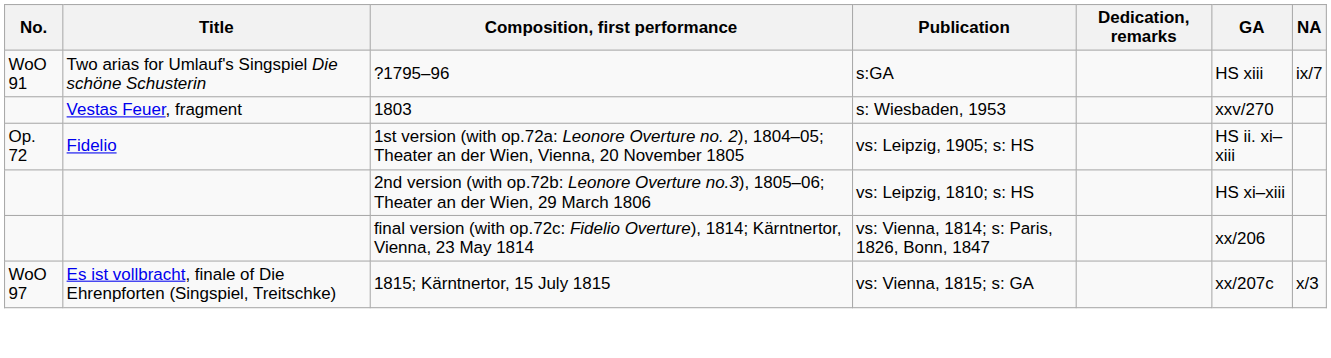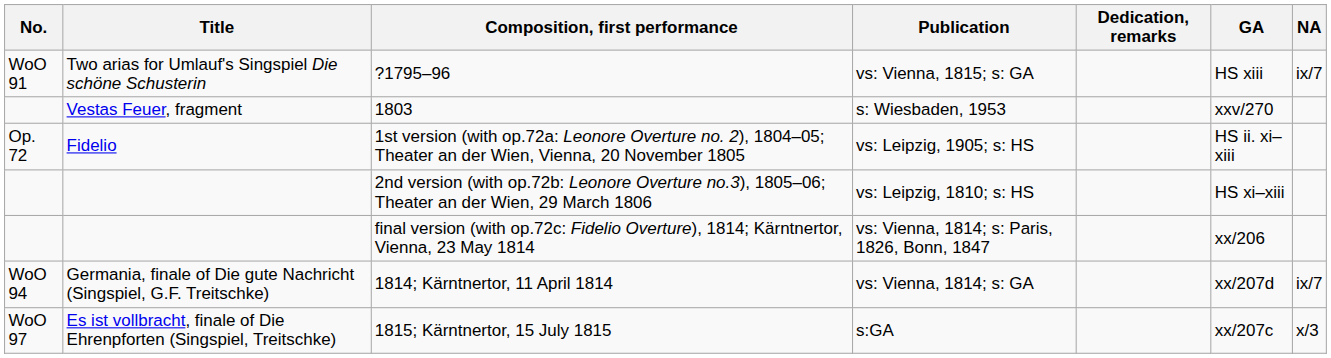?1795–96 | Publication: s:GA -> vs: Vienna, 1815; s: GA
+ row: WoO 94 | Germania, finale of Die gute Nachricht (Singspiel, G.F. Treitschke) | 1814; Kärntnertor, 11 April 1814 | vs: Vienna, 1814; s: GA | xx/207d | ix/7
1815; Kärntnertor, 15 July 1815 | Publication: vs: Vienna, 1815; s: GA -> s:GA
